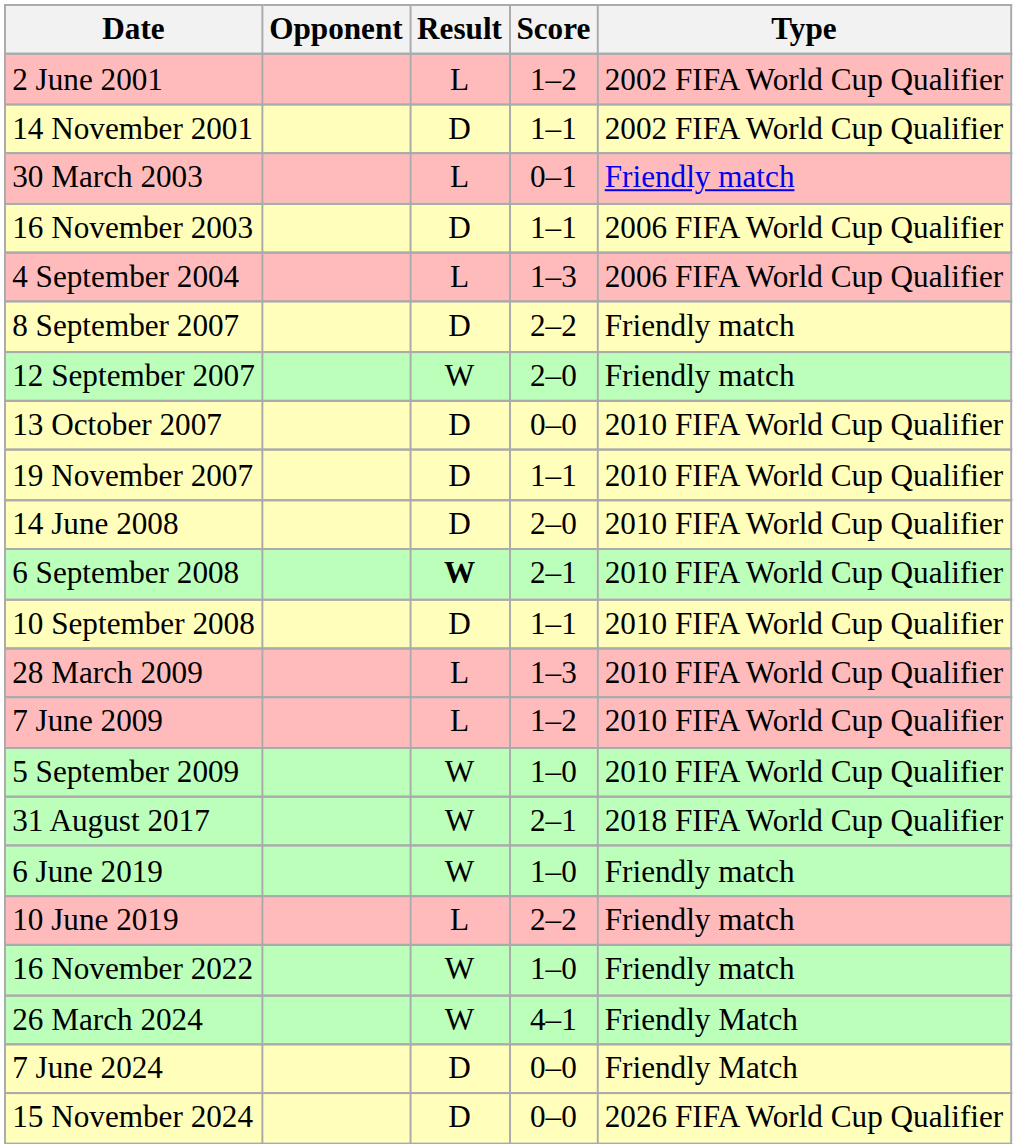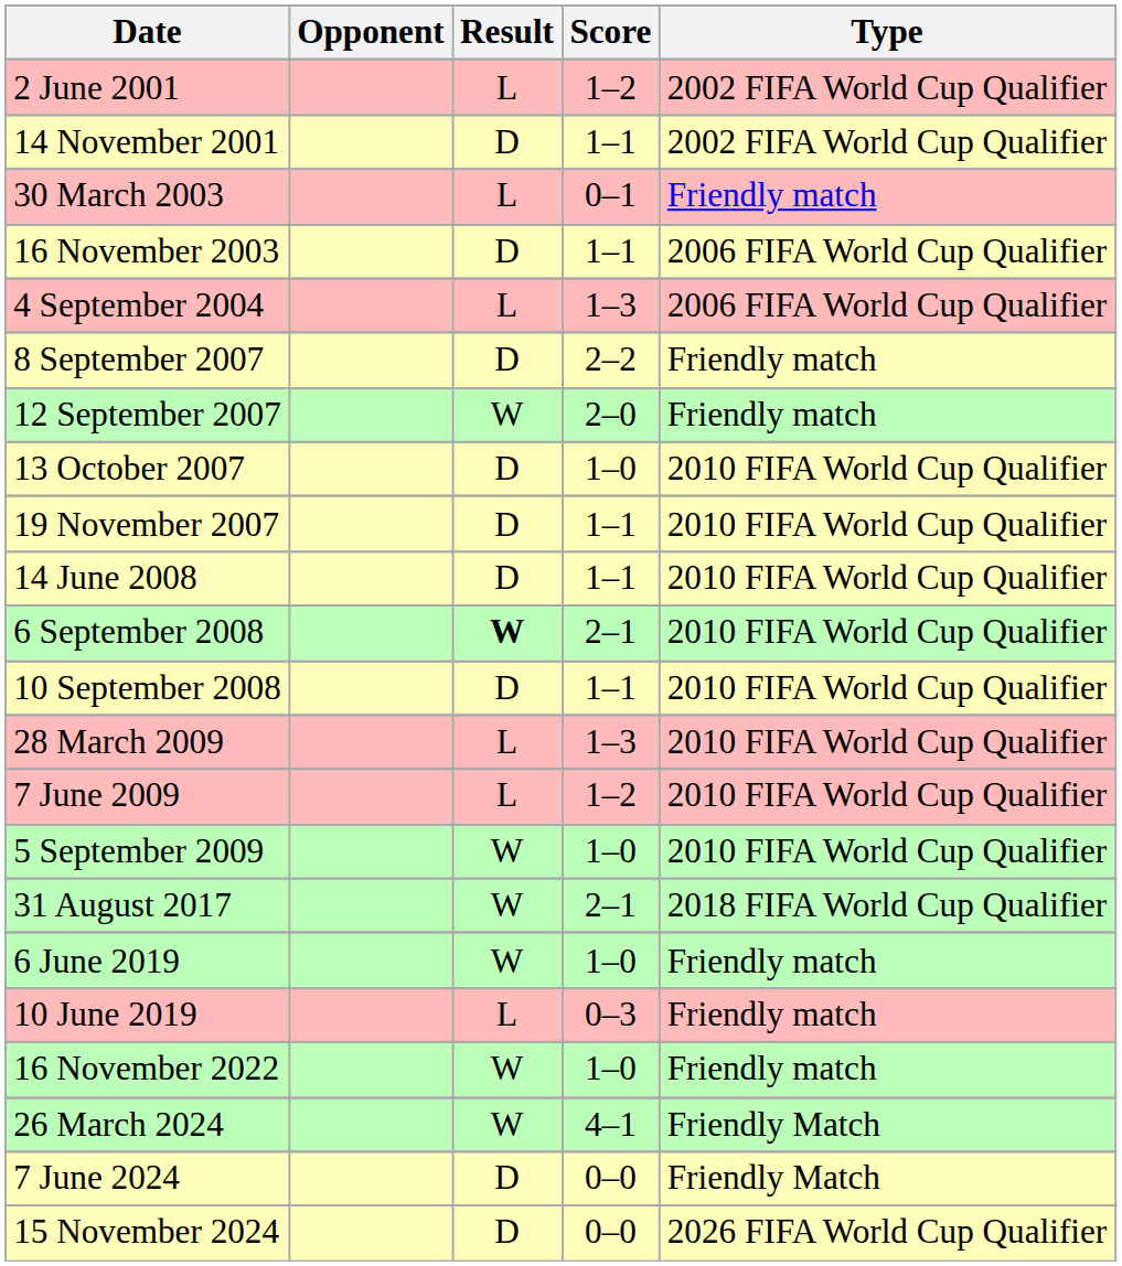13 October 2007 | Score: 0–0 -> 1–0
14 June 2008 | Score: 2–0 -> 1–1
10 June 2019 | Score: 2–2 -> 0–3
